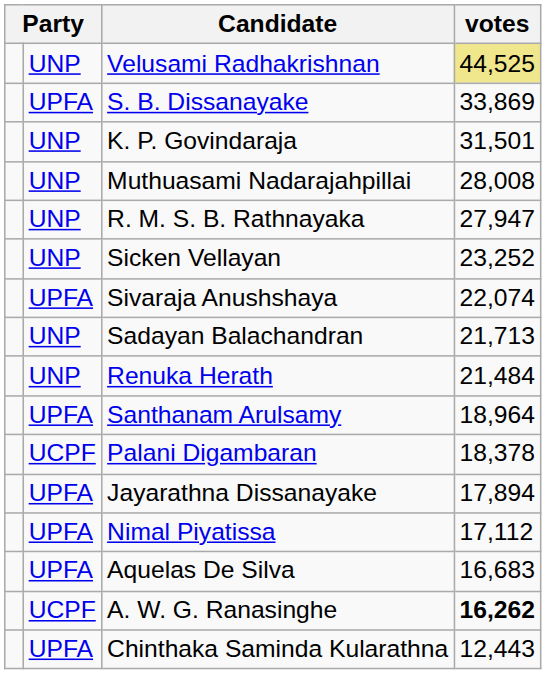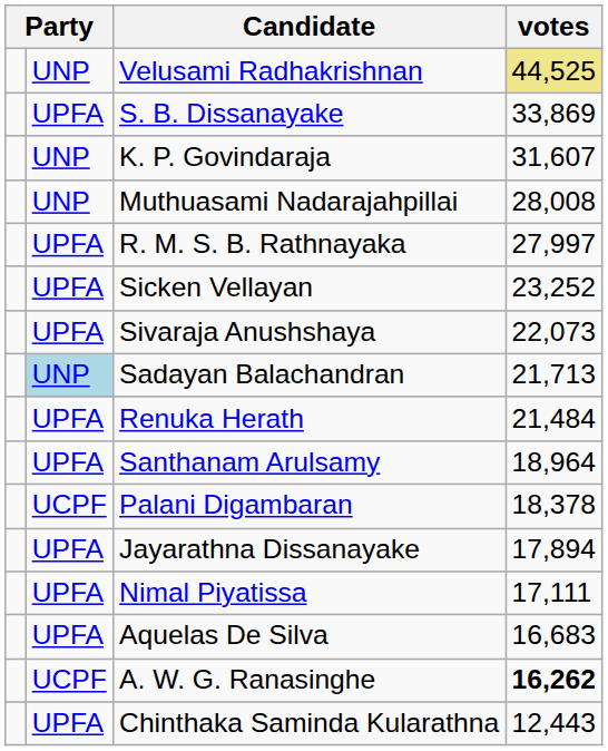K. P. Govindaraja | votes: 31,501 -> 31,607
R. M. S. B. Rathnayaka | column 2: UNP -> UPFA
R. M. S. B. Rathnayaka | votes: 27,947 -> 27,997
Sicken Vellayan | column 2: UNP -> UPFA
Sivaraja Anushshaya | votes: 22,074 -> 22,073
Sadayan Balachandran | column 2: no background -> lightblue background
Renuka Herath | column 2: UNP -> UPFA
Nimal Piyatissa | votes: 17,112 -> 17,111
